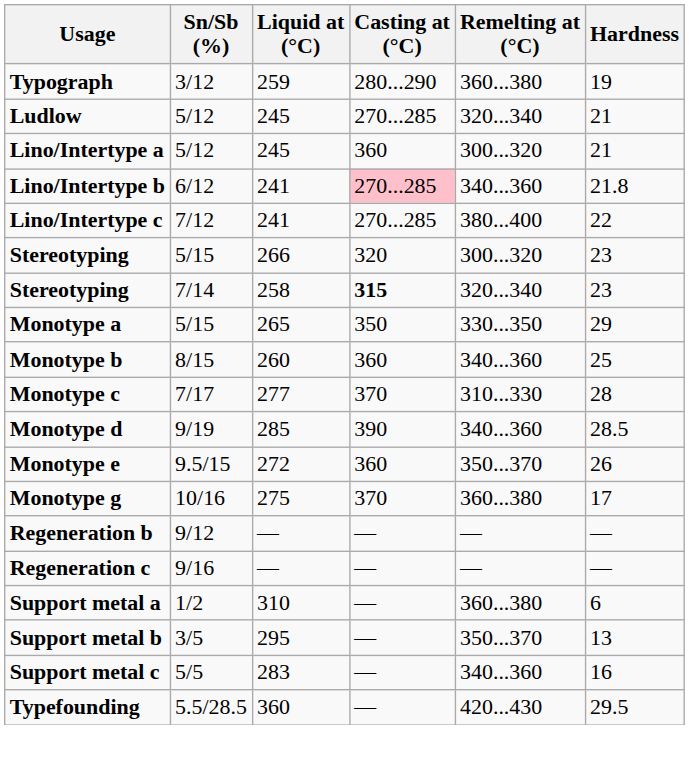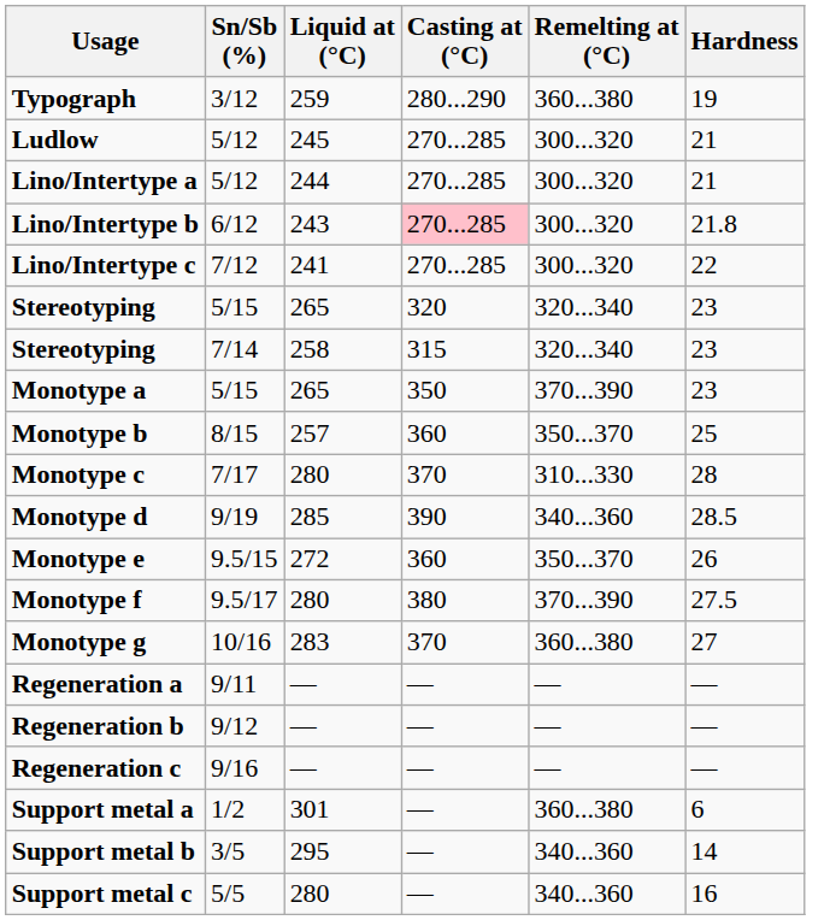Ludlow | Remelting at (°C): 320...340 -> 300...320
Lino/Intertype a | Liquid at (°C): 245 -> 244
Lino/Intertype a | Casting at (°C): 360 -> 270...285
Lino/Intertype b | Liquid at (°C): 241 -> 243
Lino/Intertype b | Remelting at (°C): 340...360 -> 300...320
Lino/Intertype c | Remelting at (°C): 380...400 -> 300...320
Stereotyping / 5/15 | Liquid at (°C): 266 -> 265
Stereotyping / 5/15 | Remelting at (°C): 300...320 -> 320...340
Stereotyping / 7/14 | Casting at (°C): bold -> normal
Monotype a | Remelting at (°C): 330...350 -> 370...390
Monotype a | Hardness: 29 -> 23
Monotype b | Liquid at (°C): 260 -> 257
Monotype b | Remelting at (°C): 340...360 -> 350...370
Monotype c | Liquid at (°C): 277 -> 280
+ row: Monotype f | 9.5/17 | 280 | 380 | 370...390 | 27.5
Monotype g | Liquid at (°C): 275 -> 283
Monotype g | Hardness: 17 -> 27
+ row: Regeneration a | 9/11 | — | — | — | —
Support metal a | Liquid at (°C): 310 -> 301
Support metal b | Remelting at (°C): 350...370 -> 340...360
Support metal b | Hardness: 13 -> 14
Support metal c | Liquid at (°C): 283 -> 280
- row: Typefounding | 5.5/28.5 | 360 | — | 420...430 | 29.5
